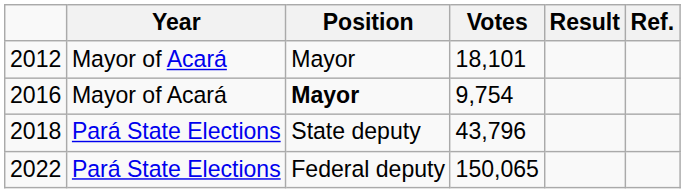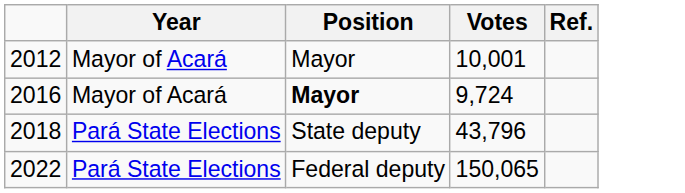- column: Result
2012 | Votes: 18,101 -> 10,001
2016 | Votes: 9,754 -> 9,724
